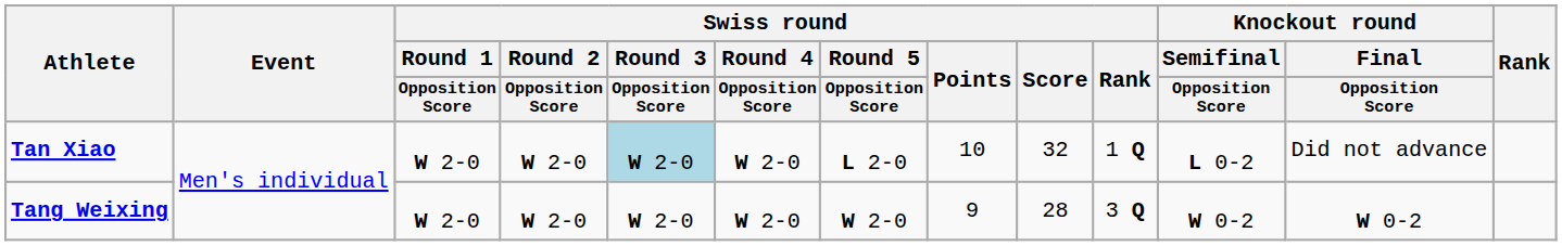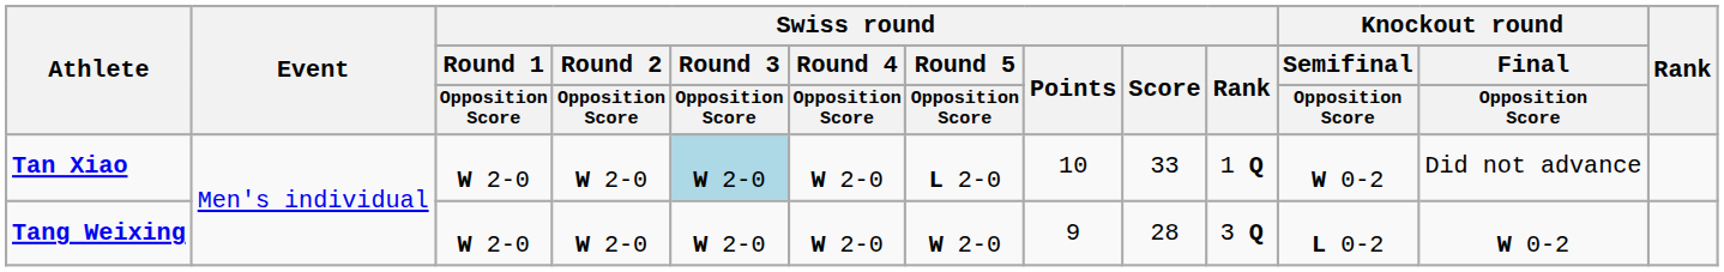Tan Xiao | Swiss round / Score: 32 -> 33
Tan Xiao | Knockout round / Semifinal / Opposition Score: L 0-2 -> W 0-2
Tang Weixing | Knockout round / Semifinal / Opposition Score: W 0-2 -> L 0-2
